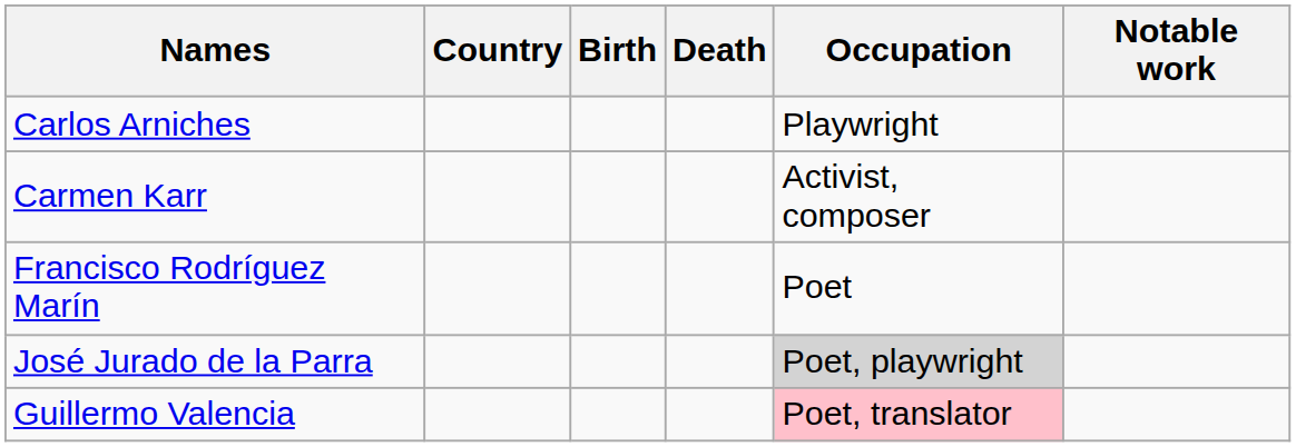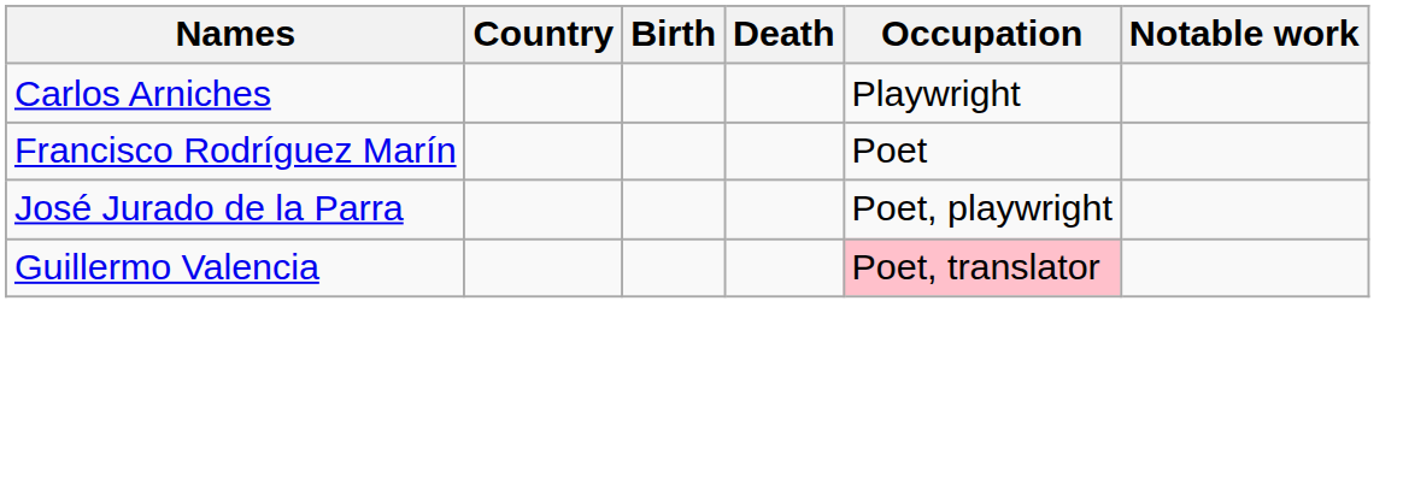- row: Carmen Karr | Activist, composer
José Jurado de la Parra | Occupation: lightgrey background -> no background
